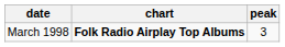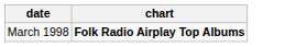- column: peak | 3
